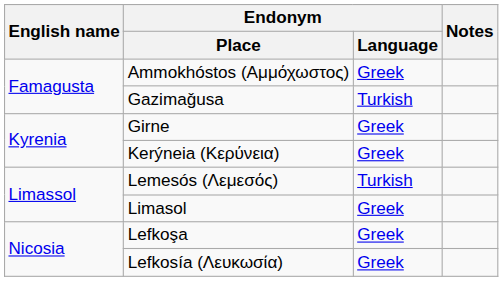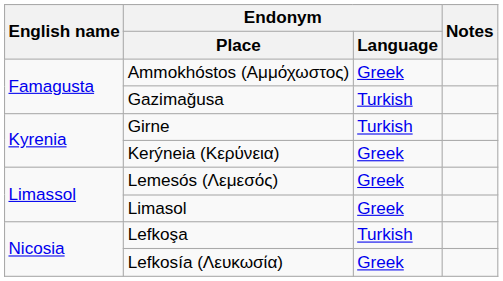Girne | Endonym / Language: Greek -> Turkish
Lemesós (Λεμεσός) | Endonym / Language: Turkish -> Greek
Lefkoşa | Endonym / Language: Greek -> Turkish
